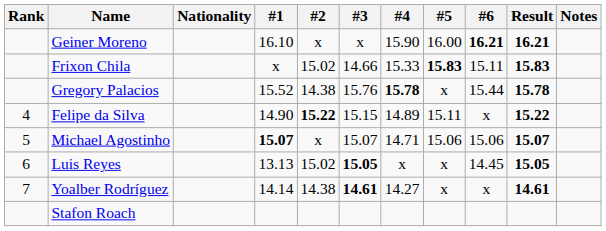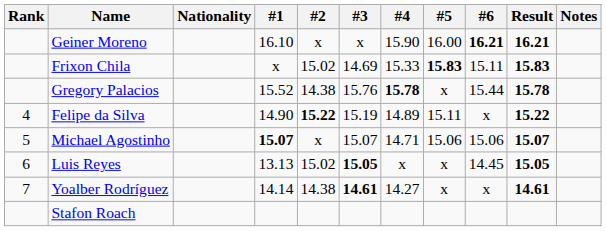Frixon Chila | #3: 14.66 -> 14.69
Felipe da Silva | #3: 15.15 -> 15.19
